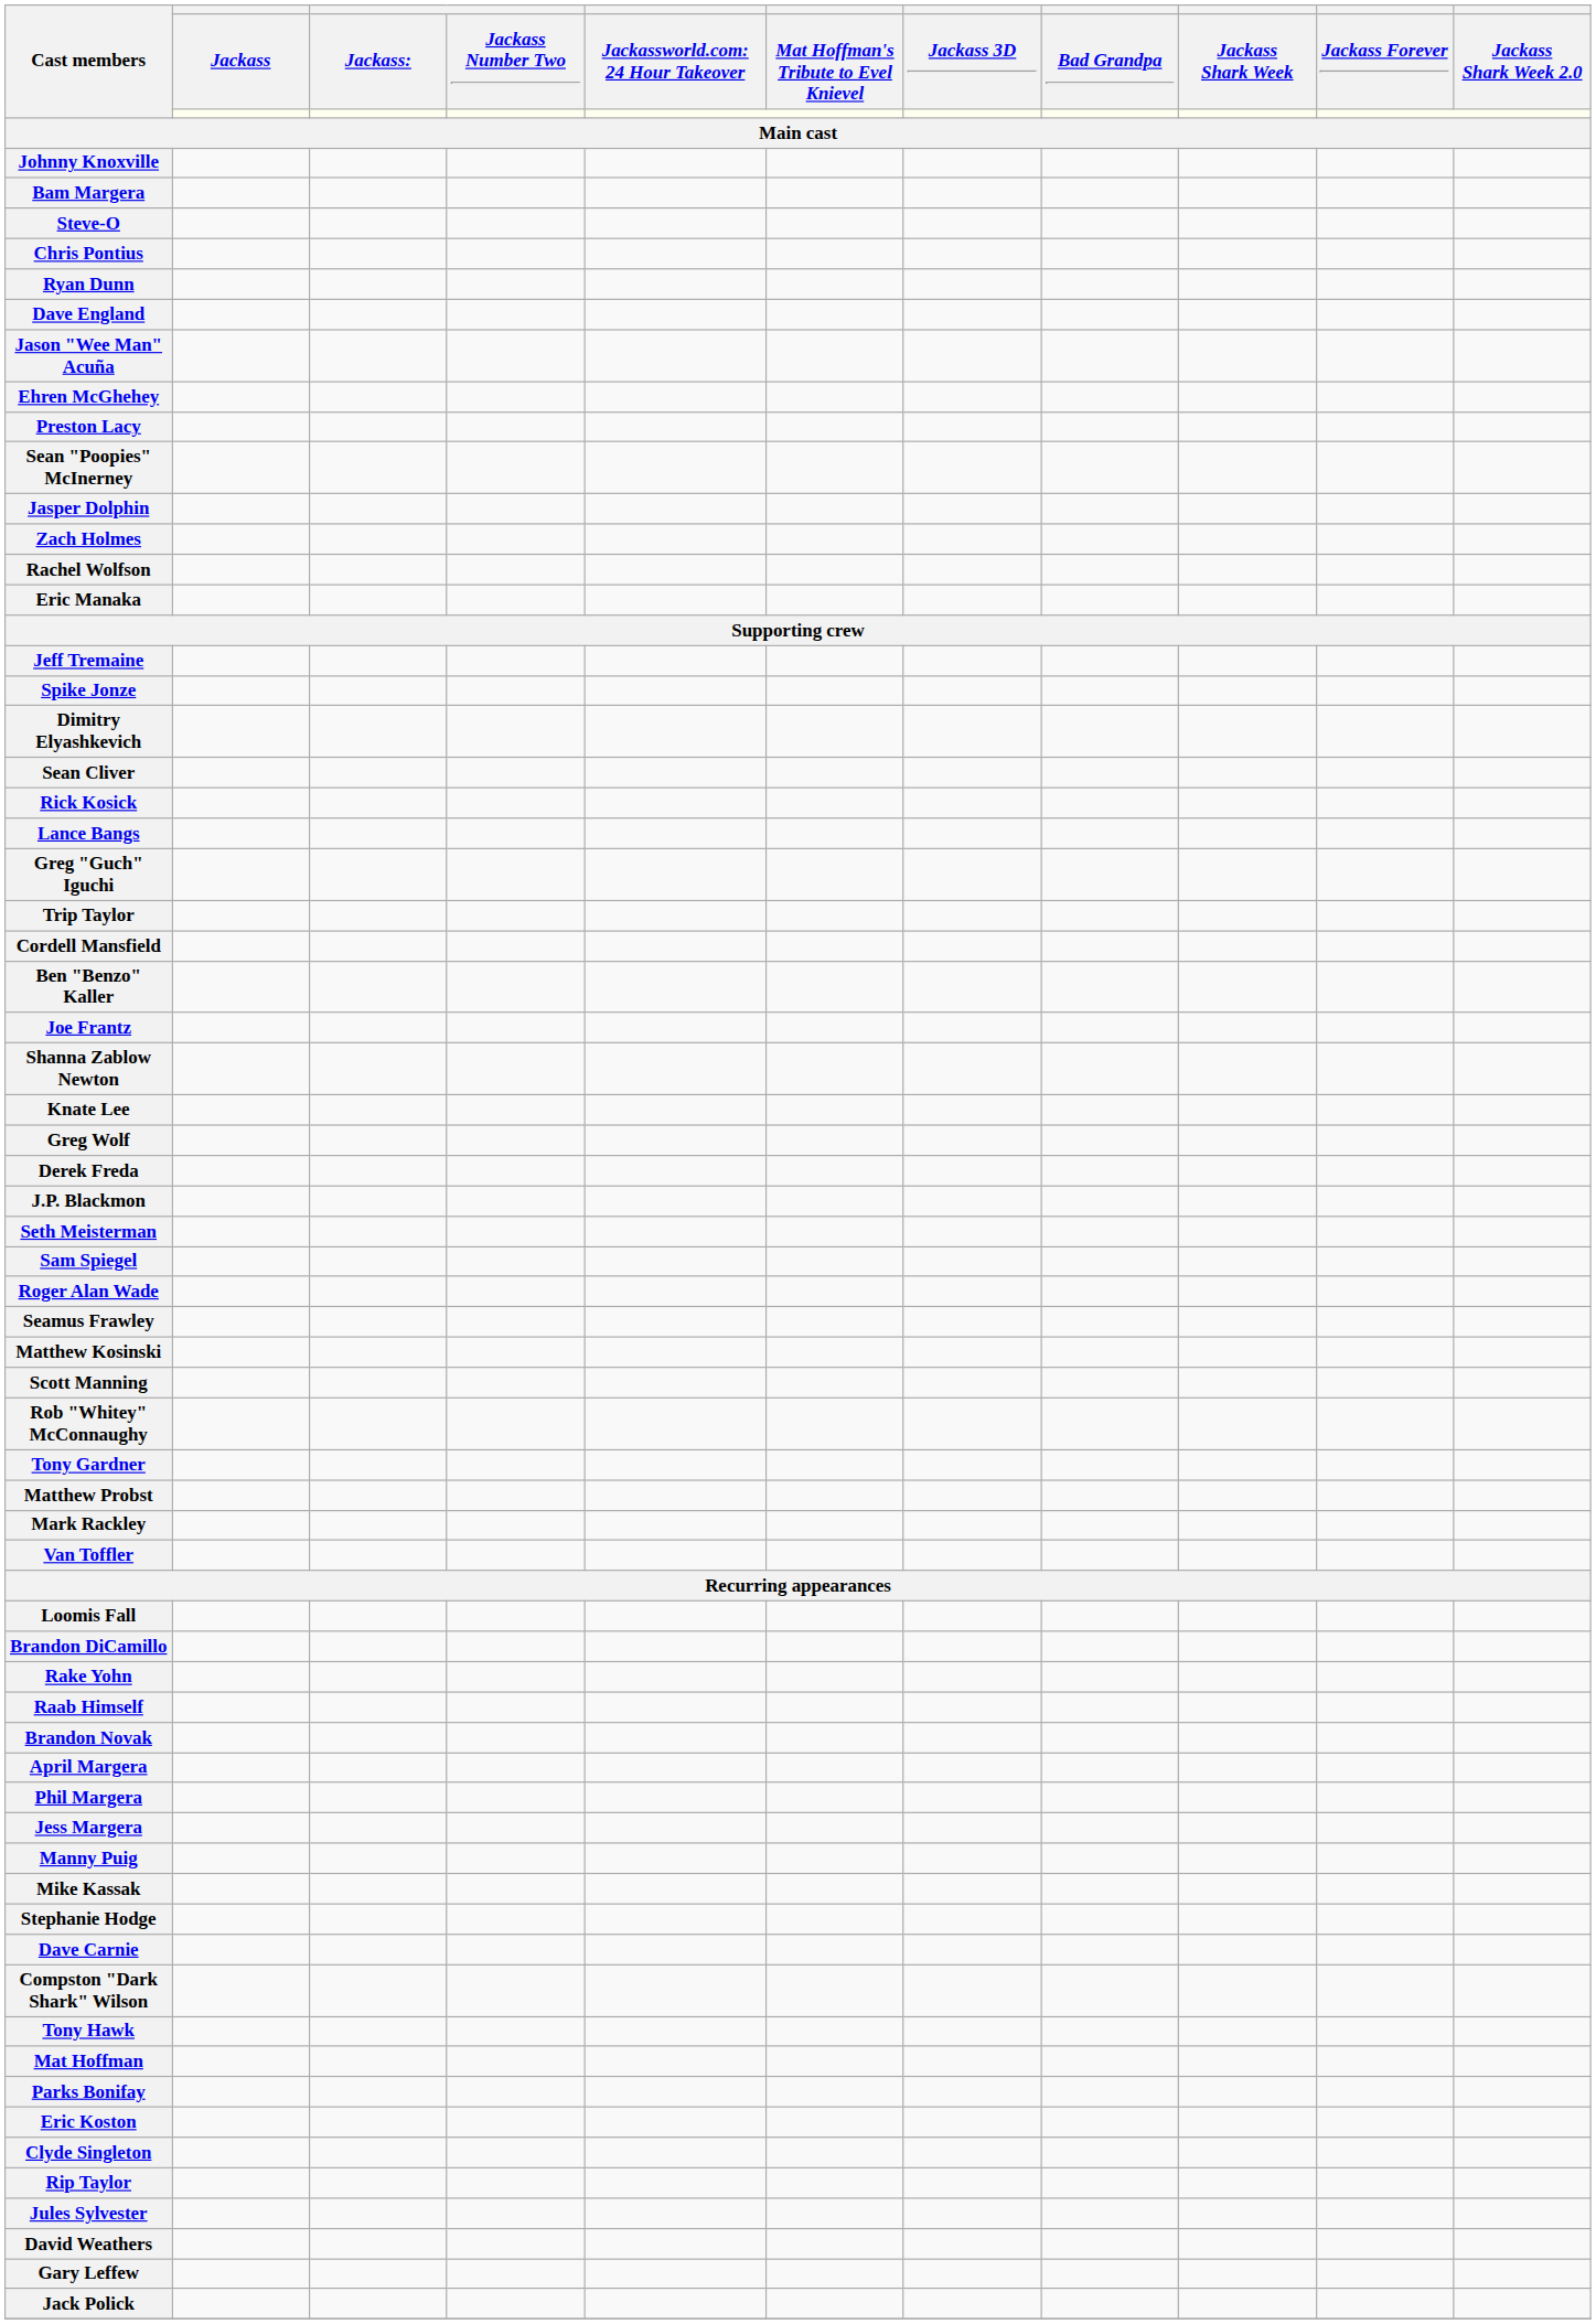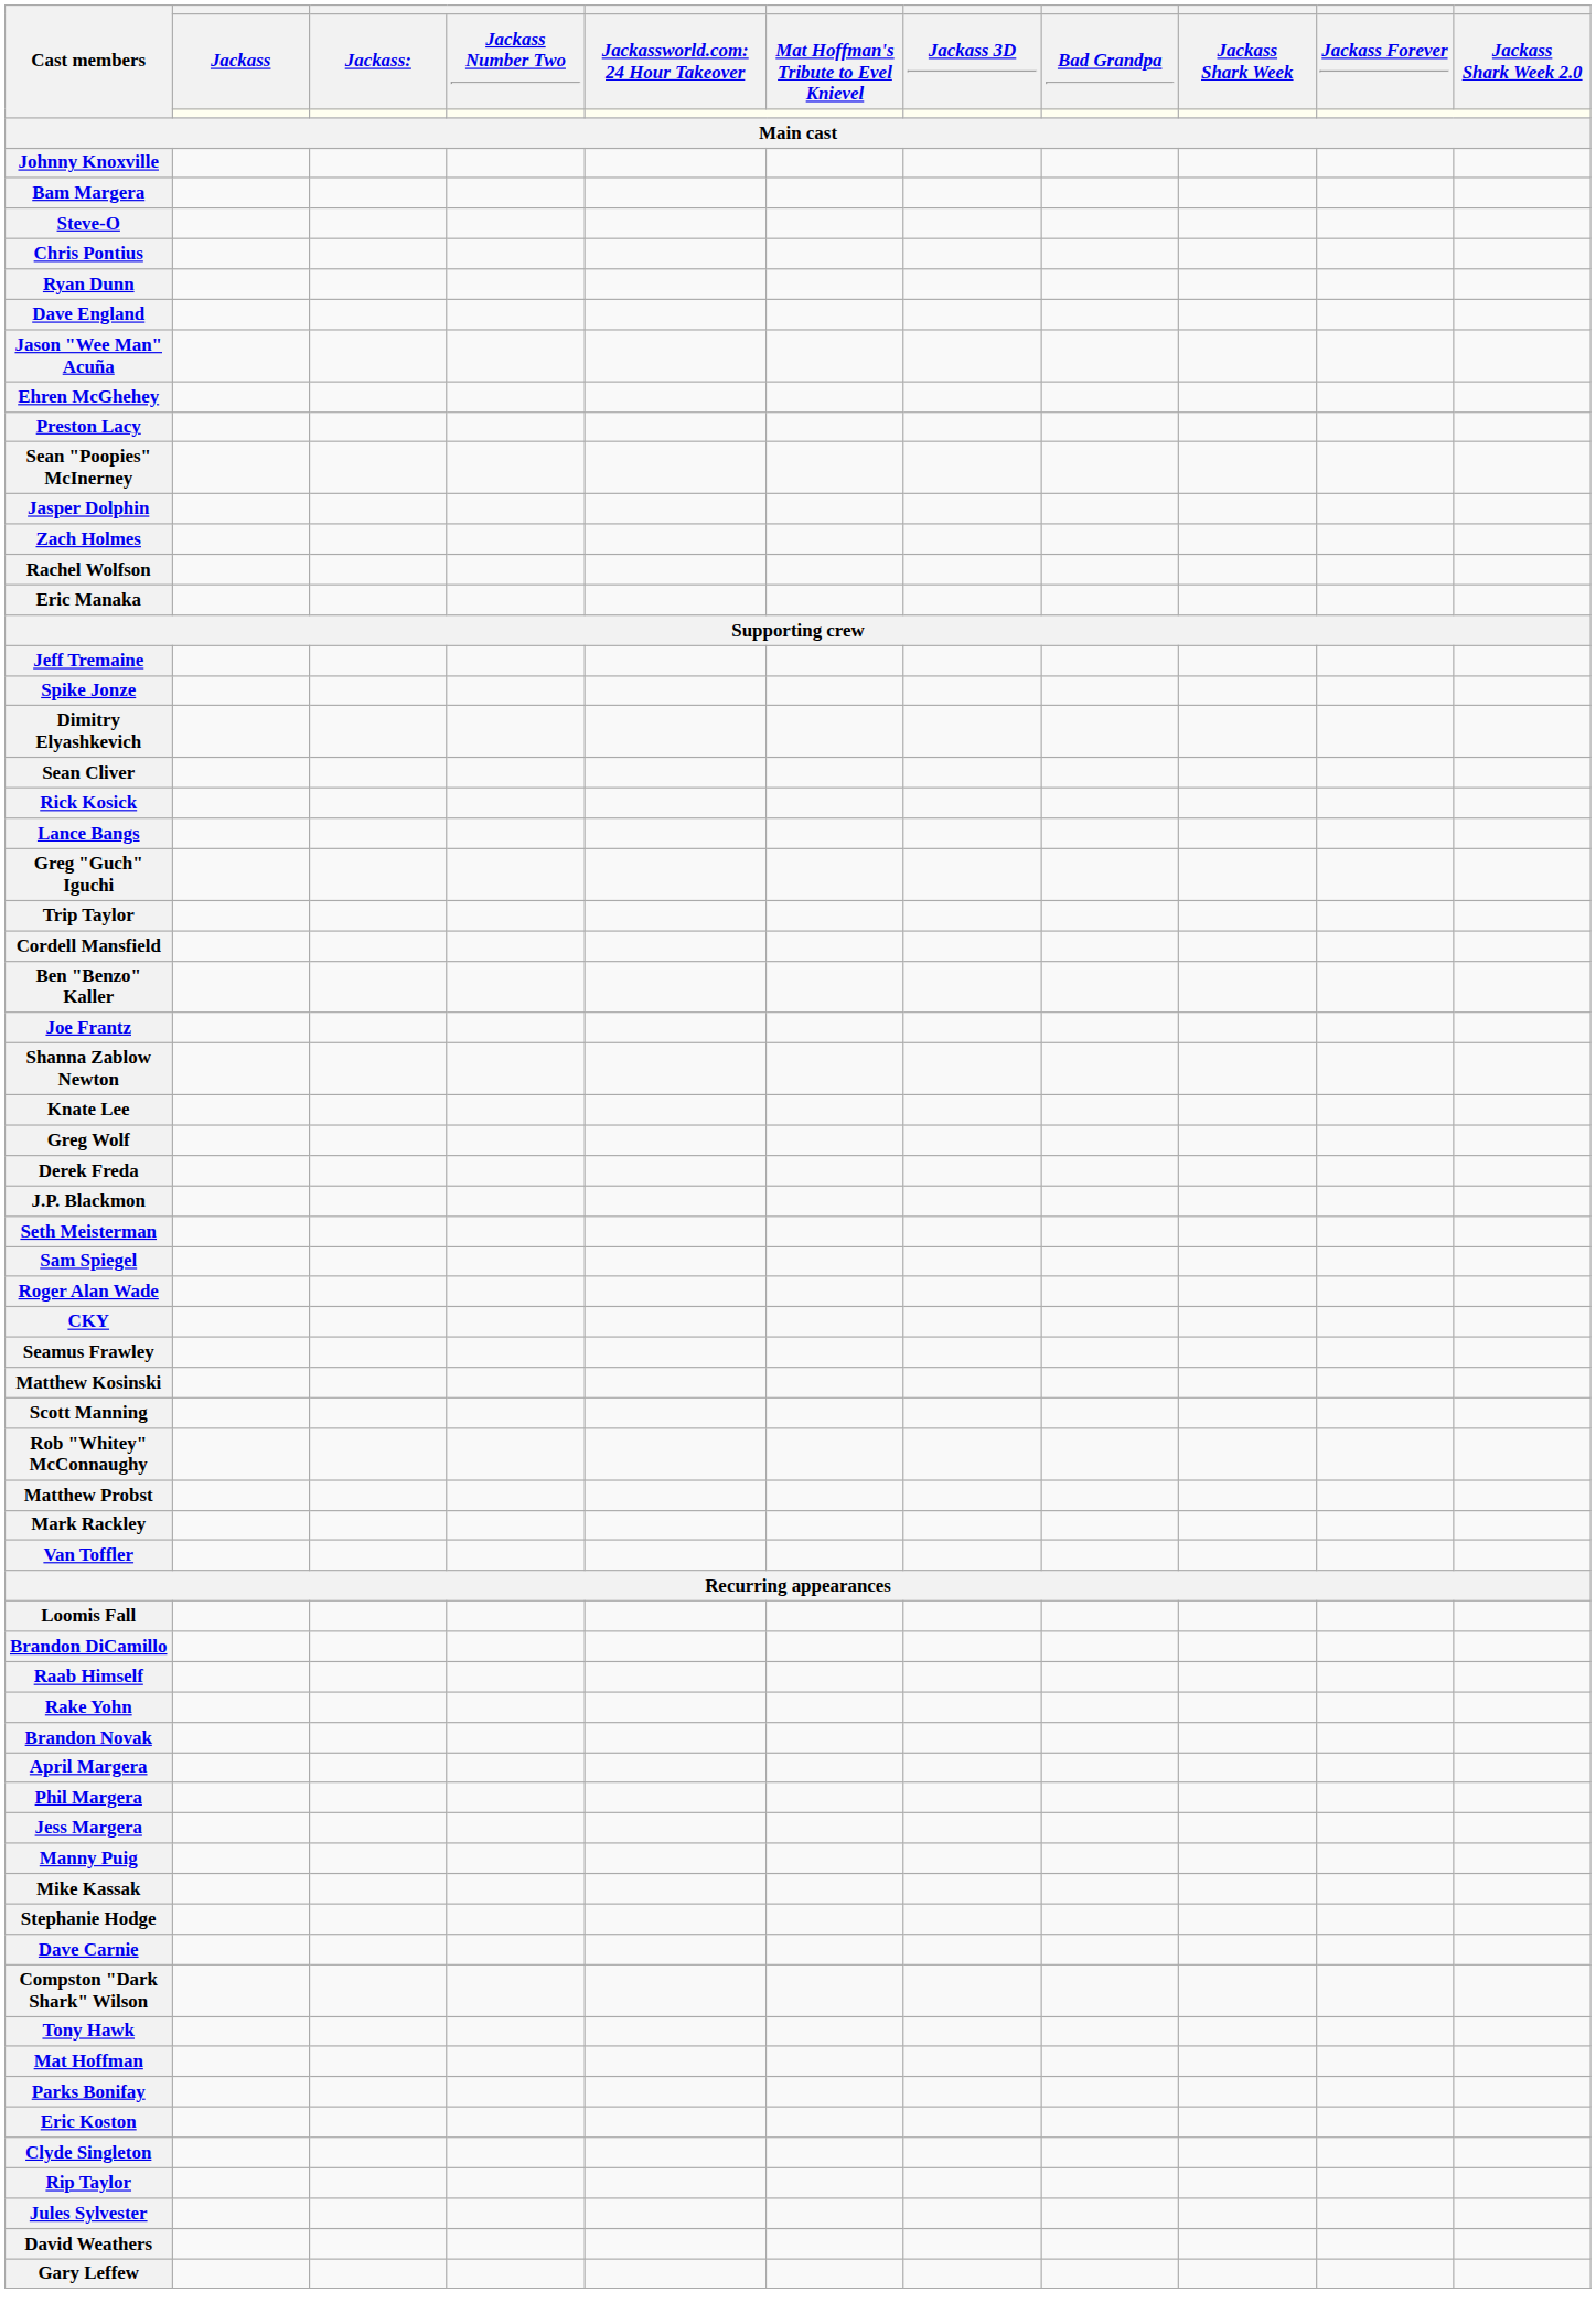+ row: CKY
- row: Tony Gardner
rows swapped: Raab Himself <-> Rake Yohn
- row: Jack Polick
